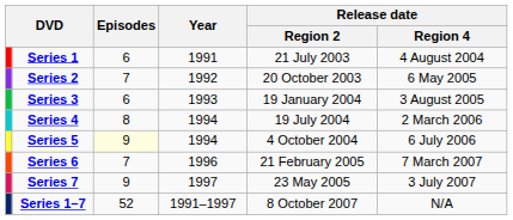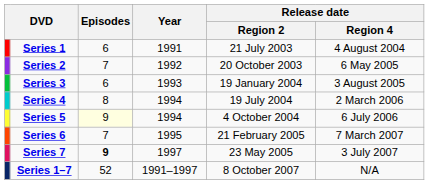Series 6 | Year: 1996 -> 1995
Series 7 | Episodes: normal -> bold
